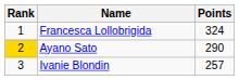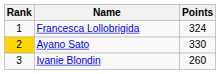Ayano Sato | Points: 290 -> 330
Ivanie Blondin | Points: 257 -> 260
